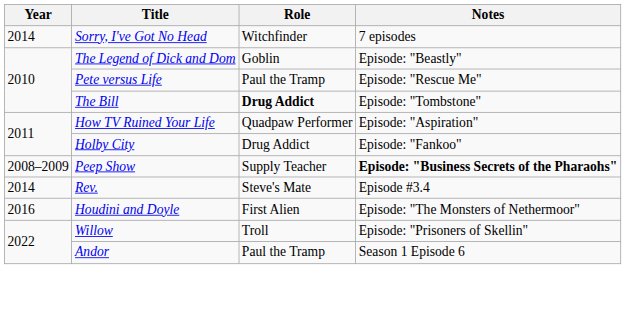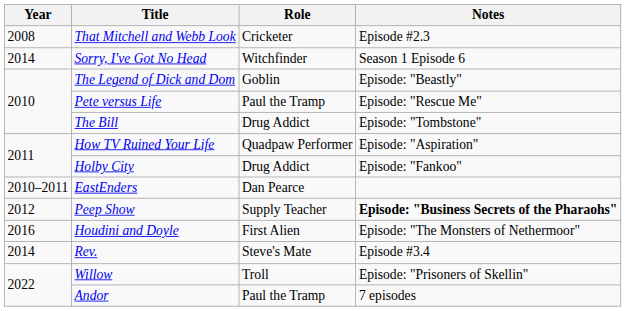+ row: 2008 | That Mitchell and Webb Look | Cricketer | Episode #2.3
Sorry, I've Got No Head | Notes: 7 episodes -> Season 1 Episode 6
The Bill | Role: bold -> normal
+ row: 2010–2011 | EastEnders | Dan Pearce
Peep Show | Year: 2008–2009 -> 2012
rows swapped: Rev. <-> Houdini and Doyle
Andor | Notes: Season 1 Episode 6 -> 7 episodes
